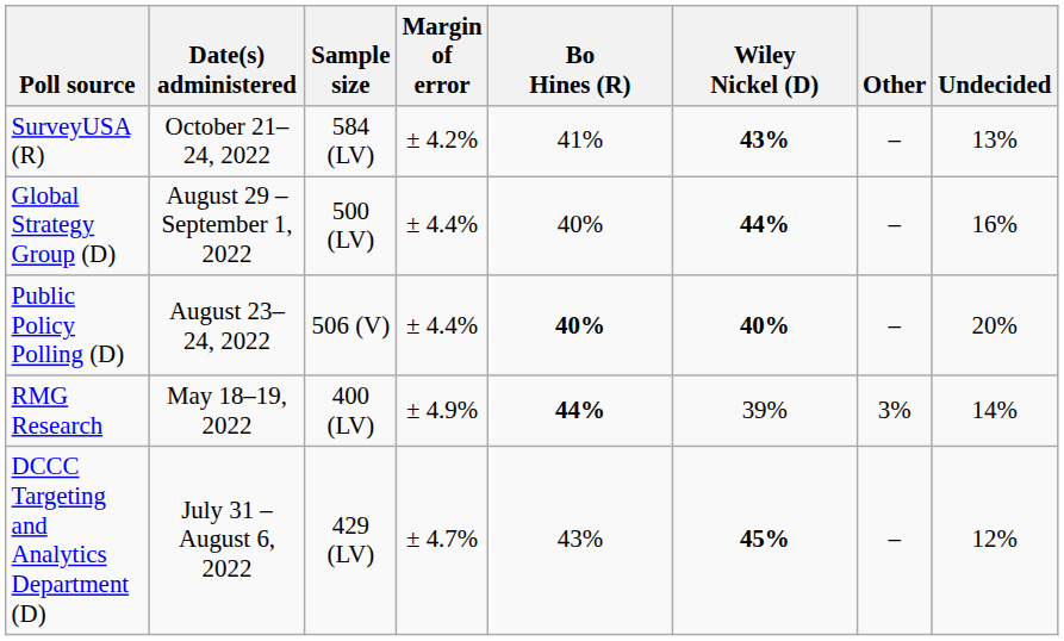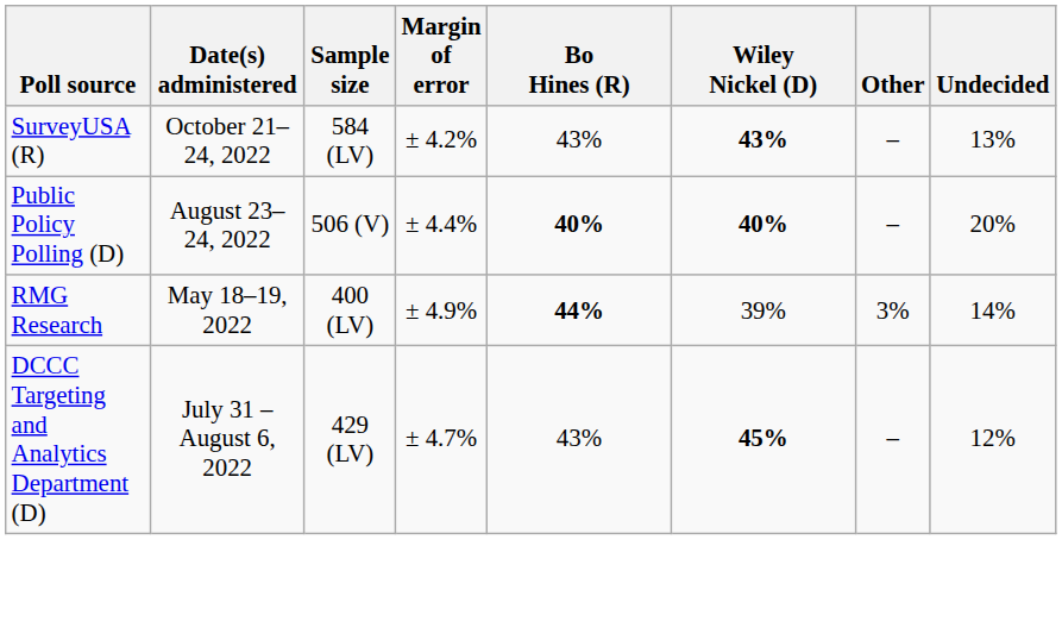SurveyUSA (R) | Bo Hines (R): 41% -> 43%
- row: Global Strategy Group (D) | August 29 – September 1, 2022 | 500 (LV) | ± 4.4% | 40% | 44% | – | 16%
